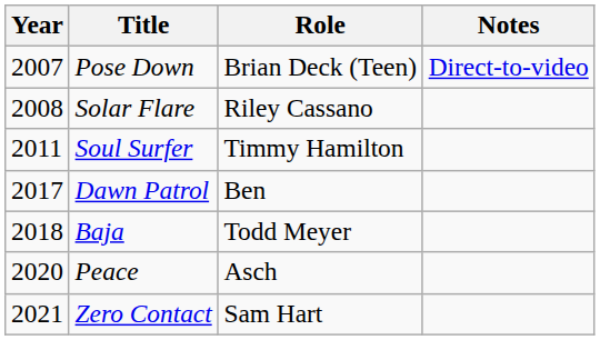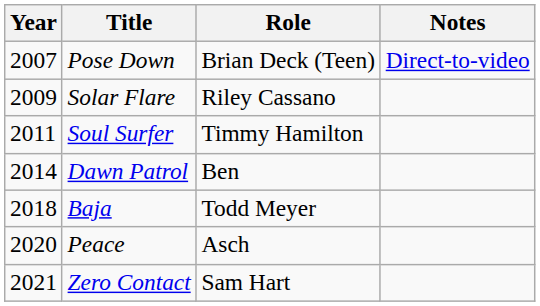Solar Flare | Year: 2008 -> 2009
Dawn Patrol | Year: 2017 -> 2014
